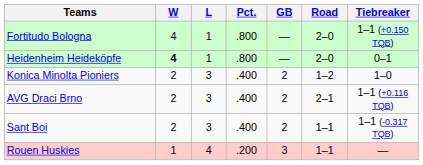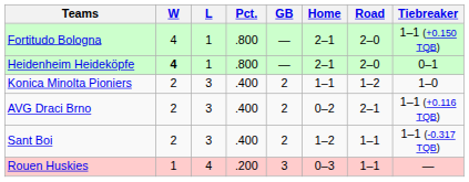+ column: Home | 2–1 | 2–1 | 1–1 | 0–2 | 1–2 | 0–3
